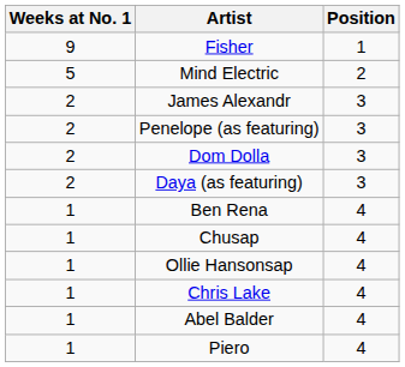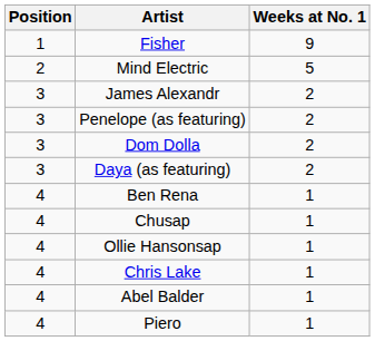columns swapped: Position <-> Weeks at No. 1
